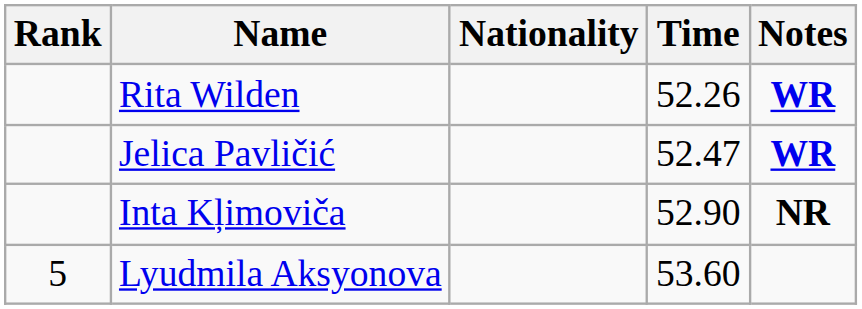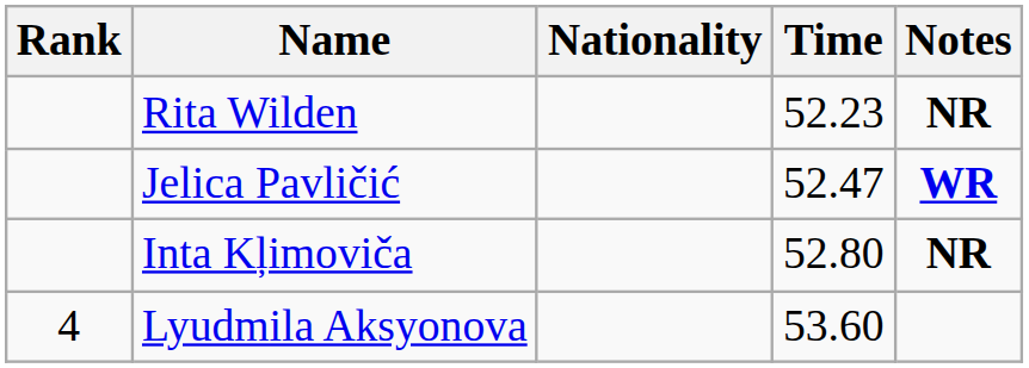Rita Wilden | Time: 52.26 -> 52.23
Rita Wilden | Notes: WR -> NR
Inta Kļimoviča | Time: 52.90 -> 52.80
Lyudmila Aksyonova | Rank: 5 -> 4
